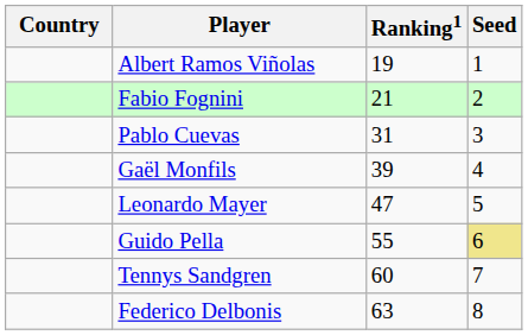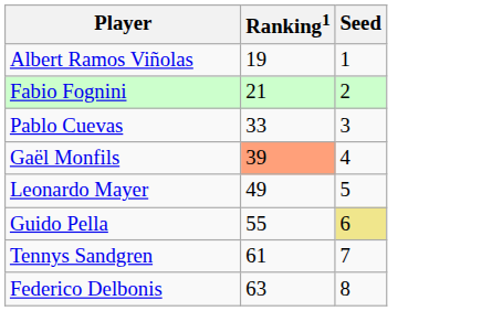- column: Country
Pablo Cuevas | Ranking1: 31 -> 33
Gaël Monfils | Ranking1: no background -> lightsalmon background
Leonardo Mayer | Ranking1: 47 -> 49
Tennys Sandgren | Ranking1: 60 -> 61
